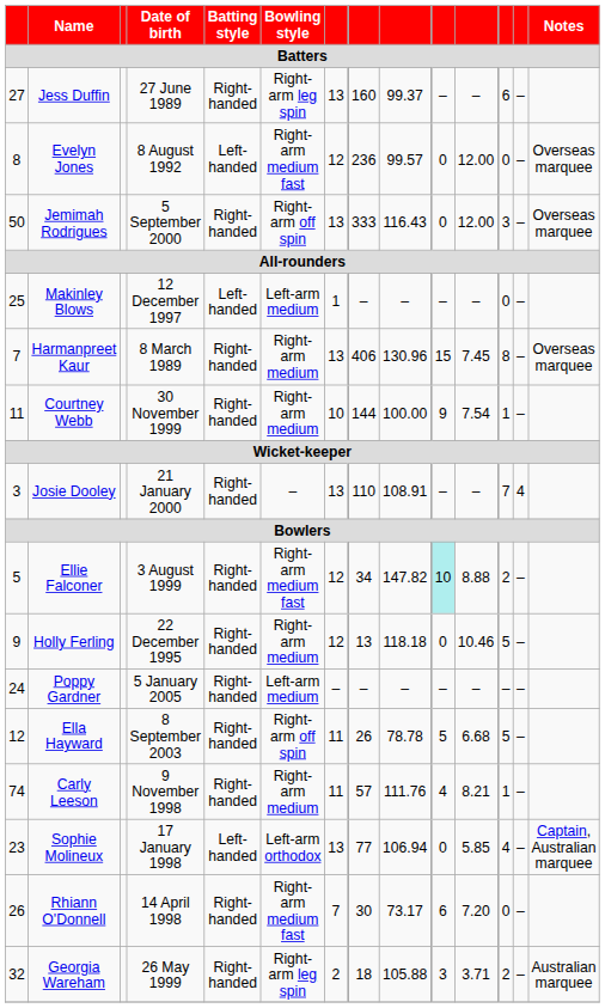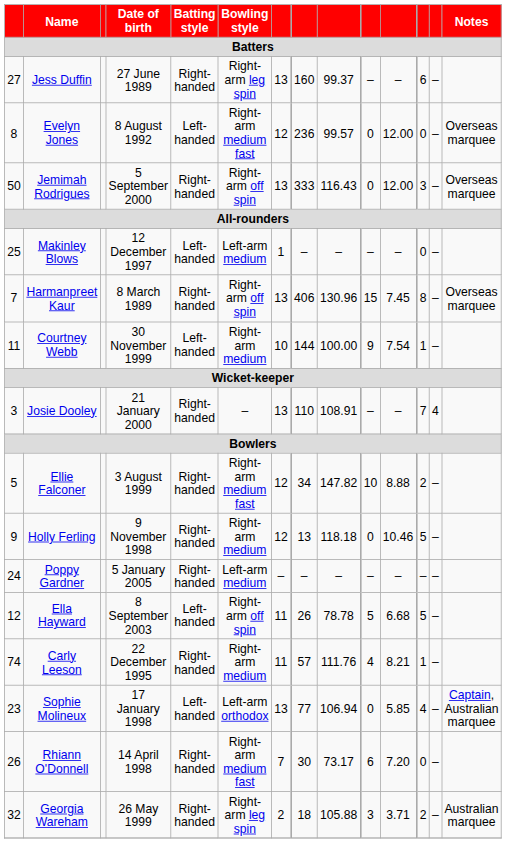Harmanpreet Kaur | Bowling style: Right-arm medium -> Right-arm off spin
Courtney Webb | Batting style: Right-handed -> Left-handed
Ellie Falconer | column 10: paleturquoise background -> no background
Holly Ferling | Date of birth: 22 December 1995 -> 9 November 1998
Ella Hayward | Batting style: Right-handed -> Left-handed
Carly Leeson | Date of birth: 9 November 1998 -> 22 December 1995
